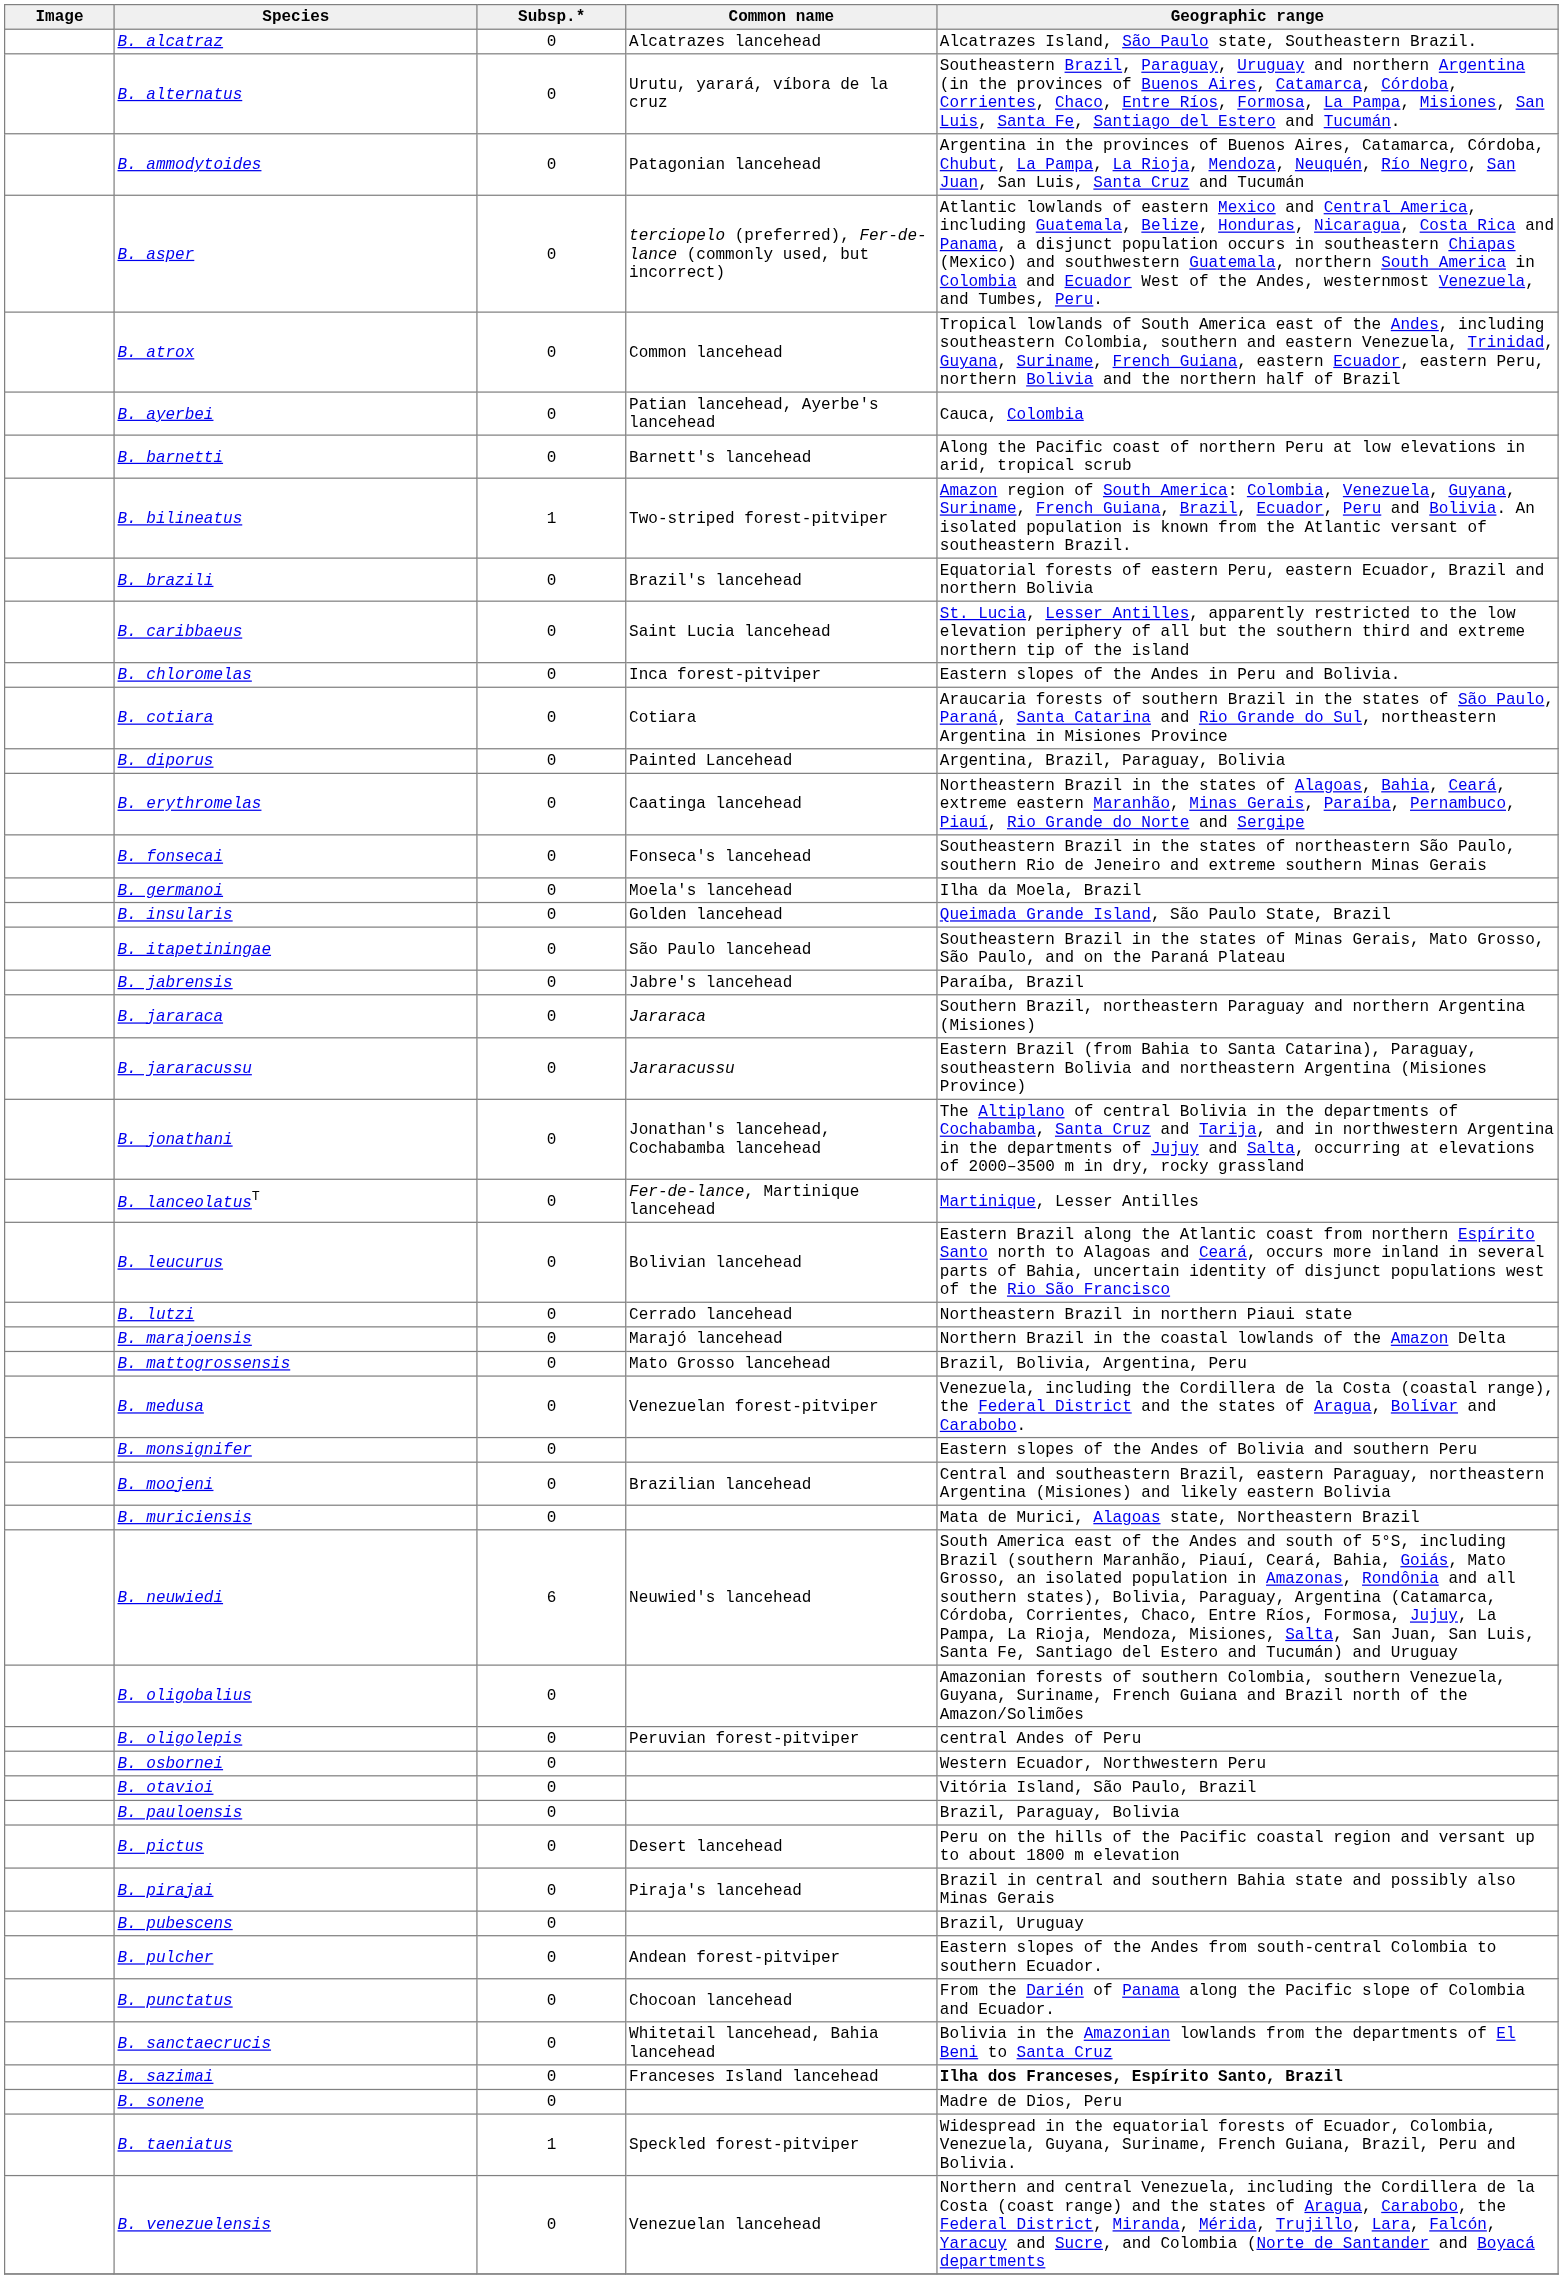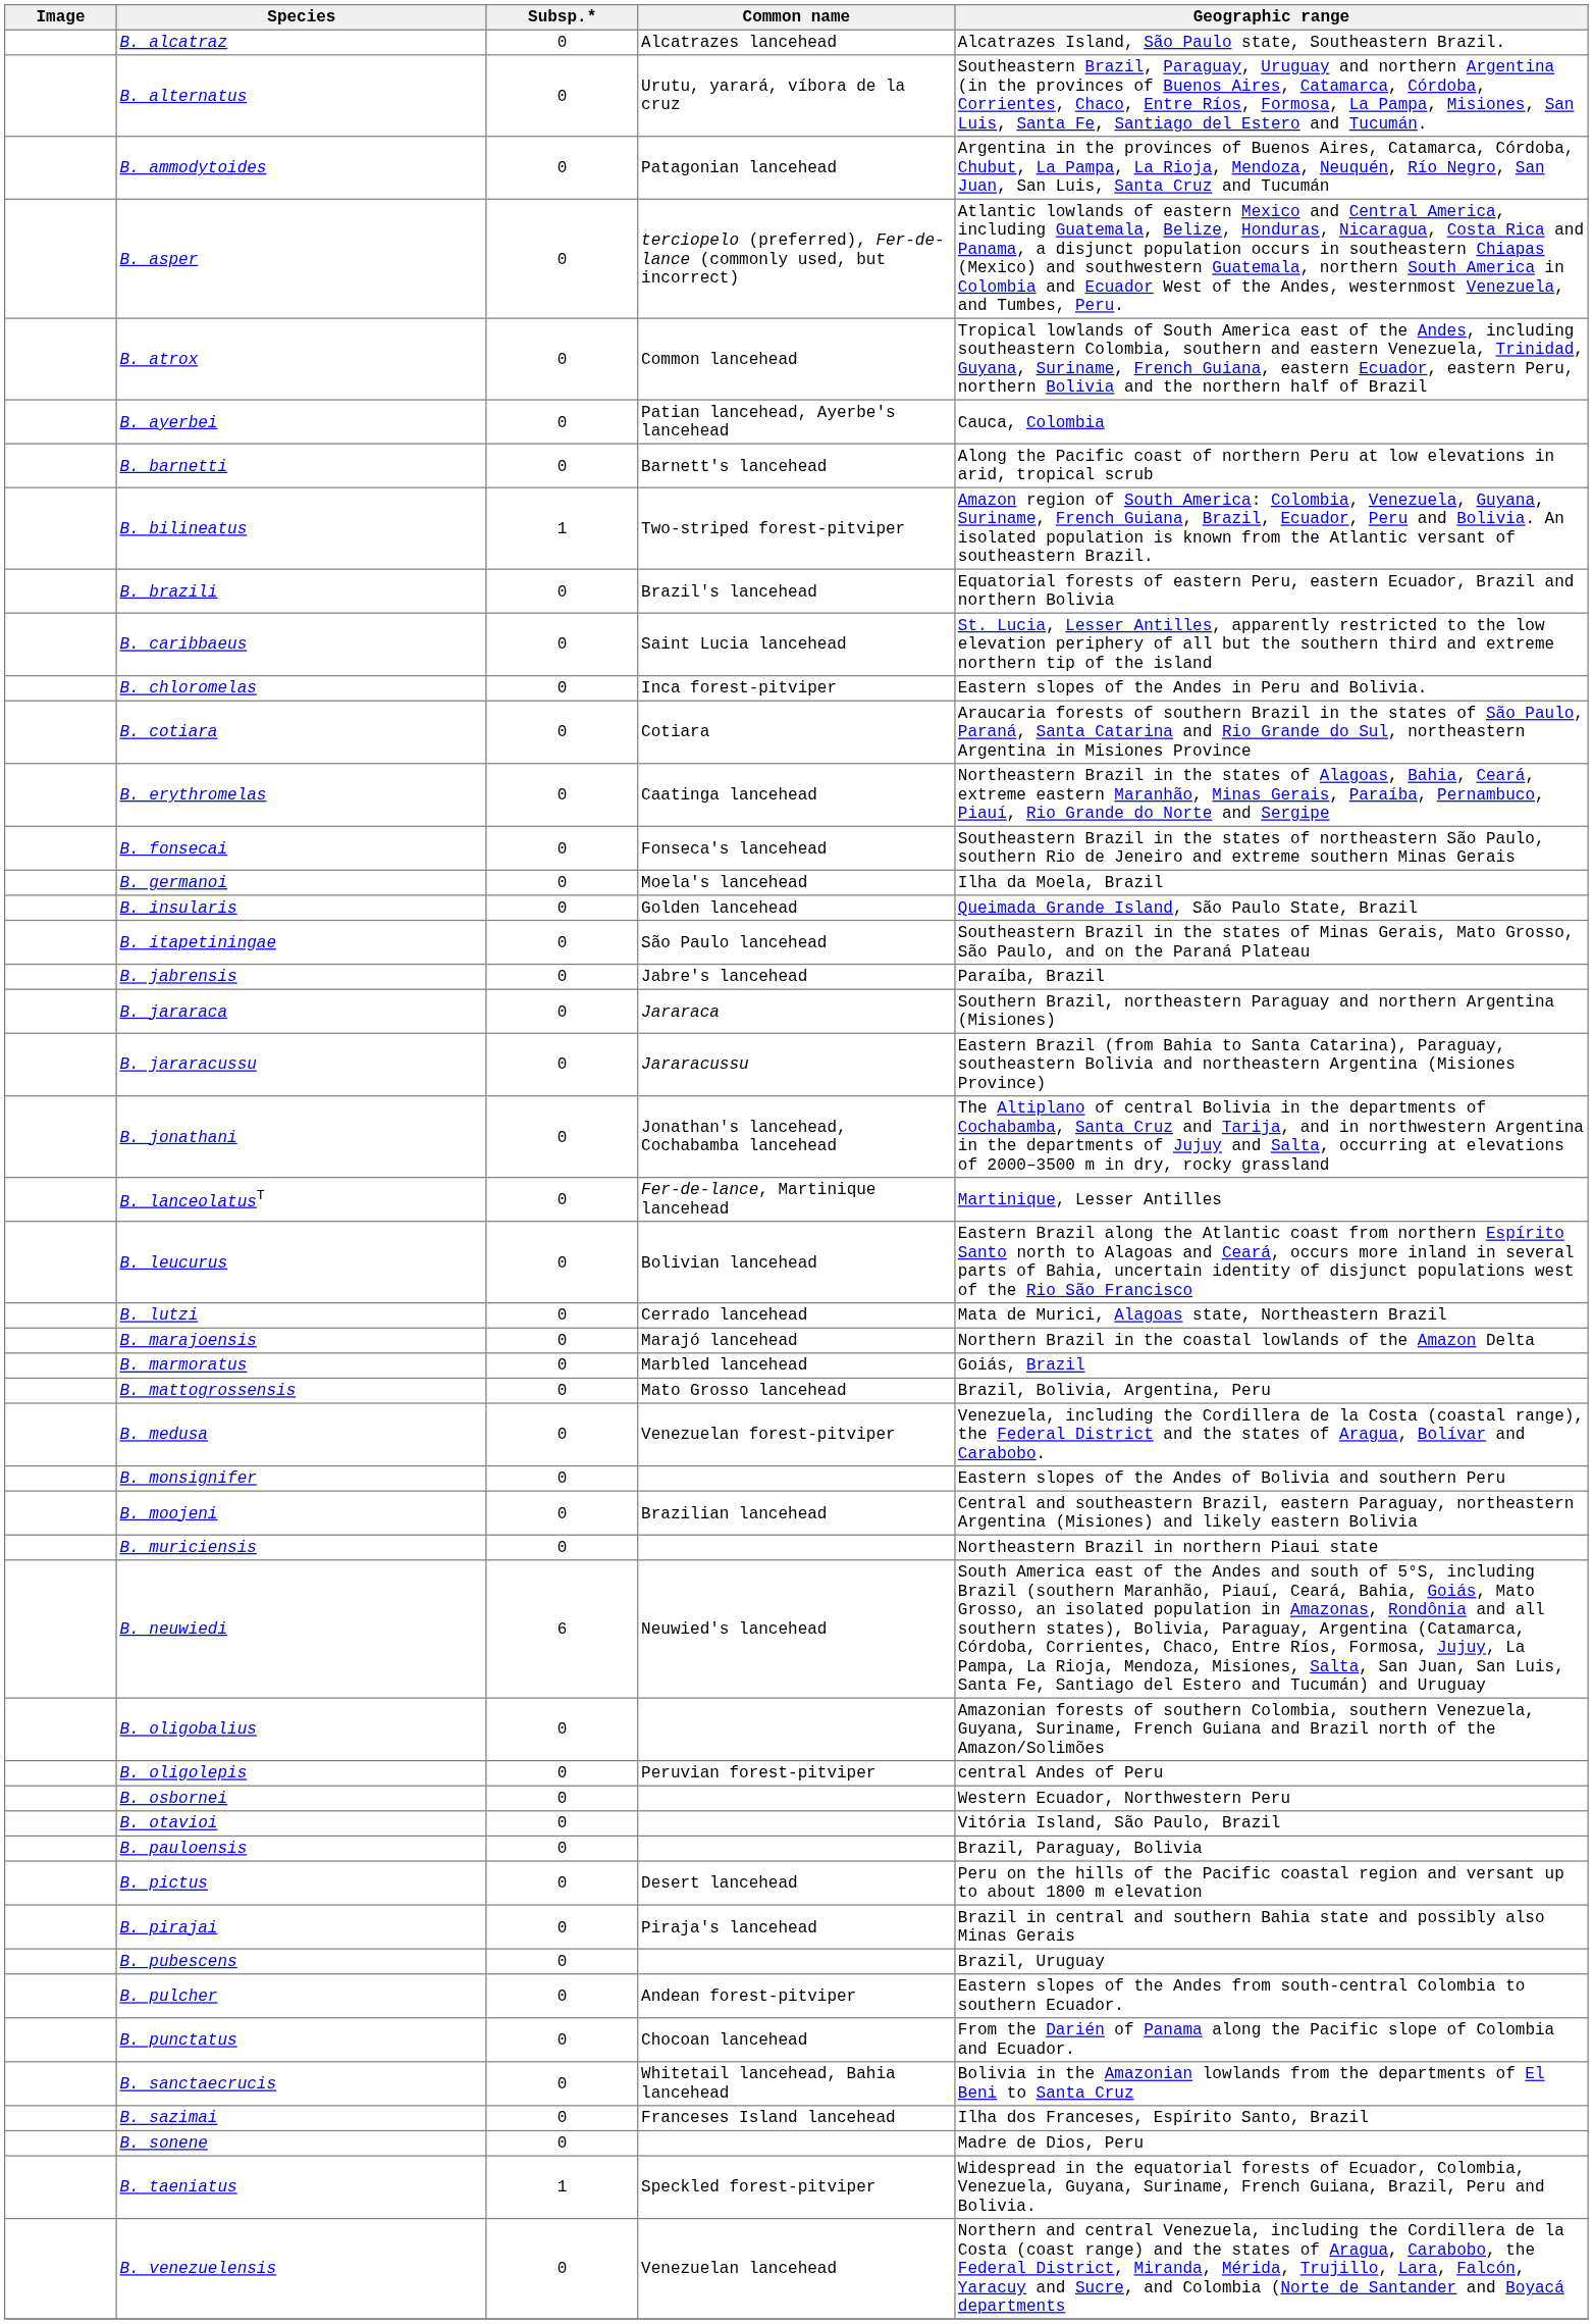- row: B. diporus | 0 | Painted Lancehead | Argentina, Brazil, Paraguay, Bolivia
B. lutzi | Geographic range: Northeastern Brazil in northern Piaui state -> Mata de Murici, Alagoas state, Northeastern Brazil
+ row: B. marmoratus | 0 | Marbled lancehead | Goiás, Brazil
B. muriciensis | Geographic range: Mata de Murici, Alagoas state, Northeastern Brazil -> Northeastern Brazil in northern Piaui state
B. sazimai | Geographic range: bold -> normal
